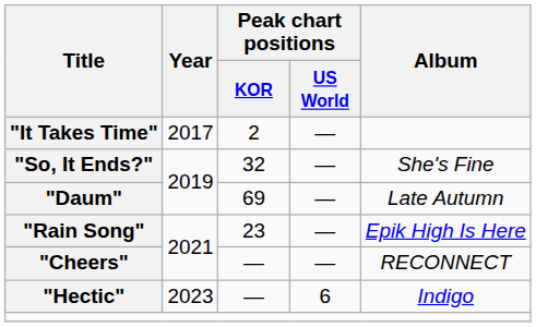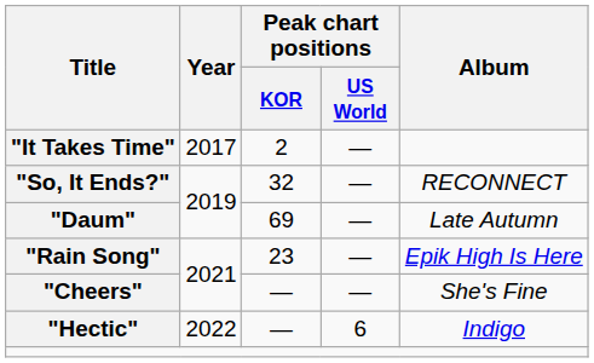"So, It Ends?" | Album: She's Fine -> RECONNECT
"Cheers" | Album: RECONNECT -> She's Fine
"Hectic" | Year: 2023 -> 2022
